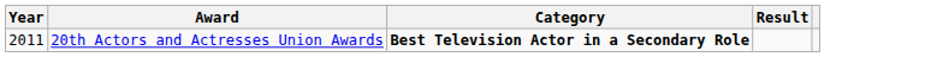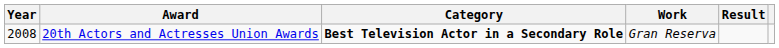+ column: Work | Gran Reserva
20th Actors and Actresses Union Awards | Year: 2011 -> 2008
